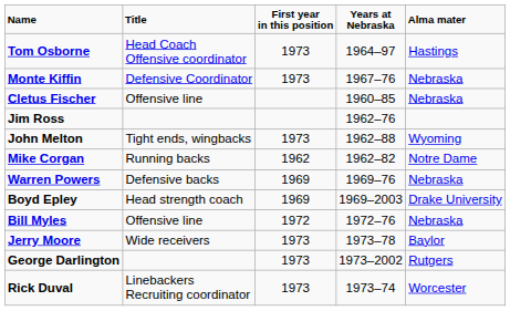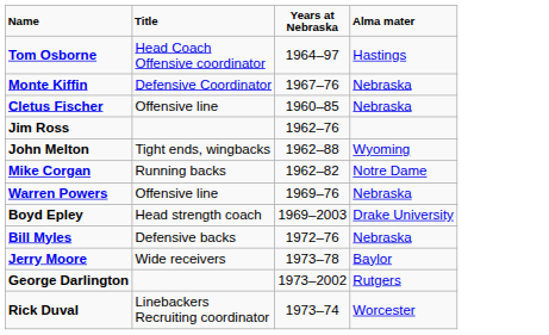- column: First year in this position | 1973 | 1973 | 1973 | 1962 | 1969 | 1969 | 1972 | 1973 | 1973 | 1973
Warren Powers | Title: Defensive backs -> Offensive line
Bill Myles | Title: Offensive line -> Defensive backs
